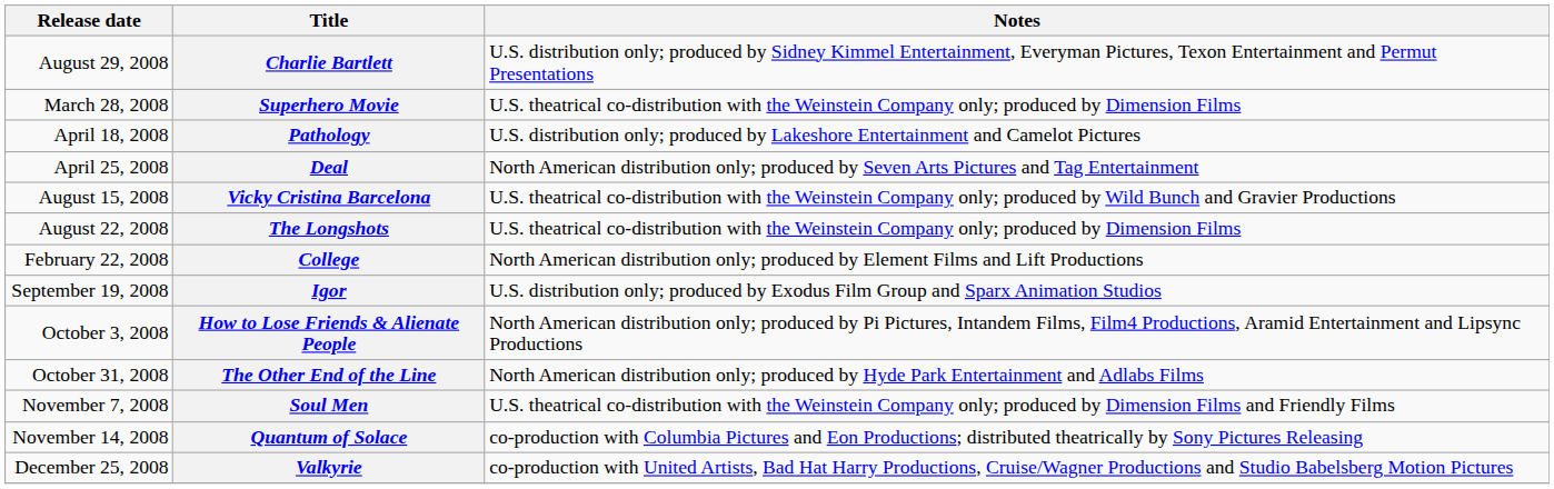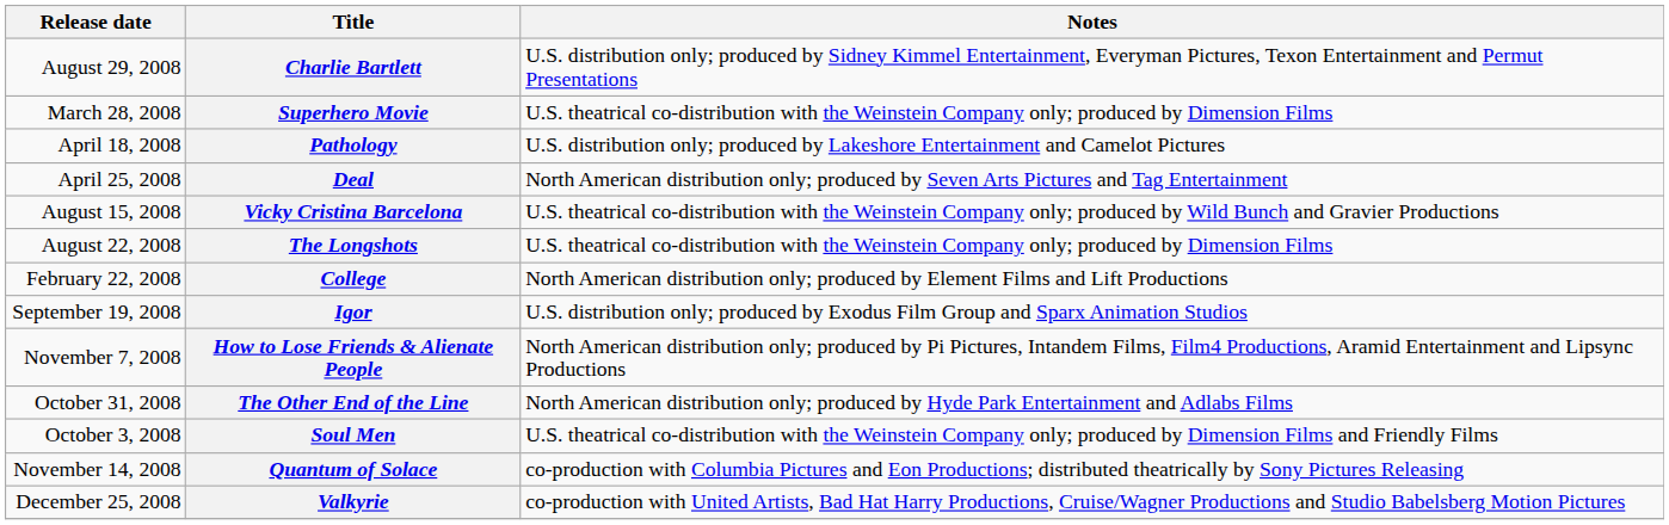How to Lose Friends & Alienate People | Release date: October 3, 2008 -> November 7, 2008
Soul Men | Release date: November 7, 2008 -> October 3, 2008
